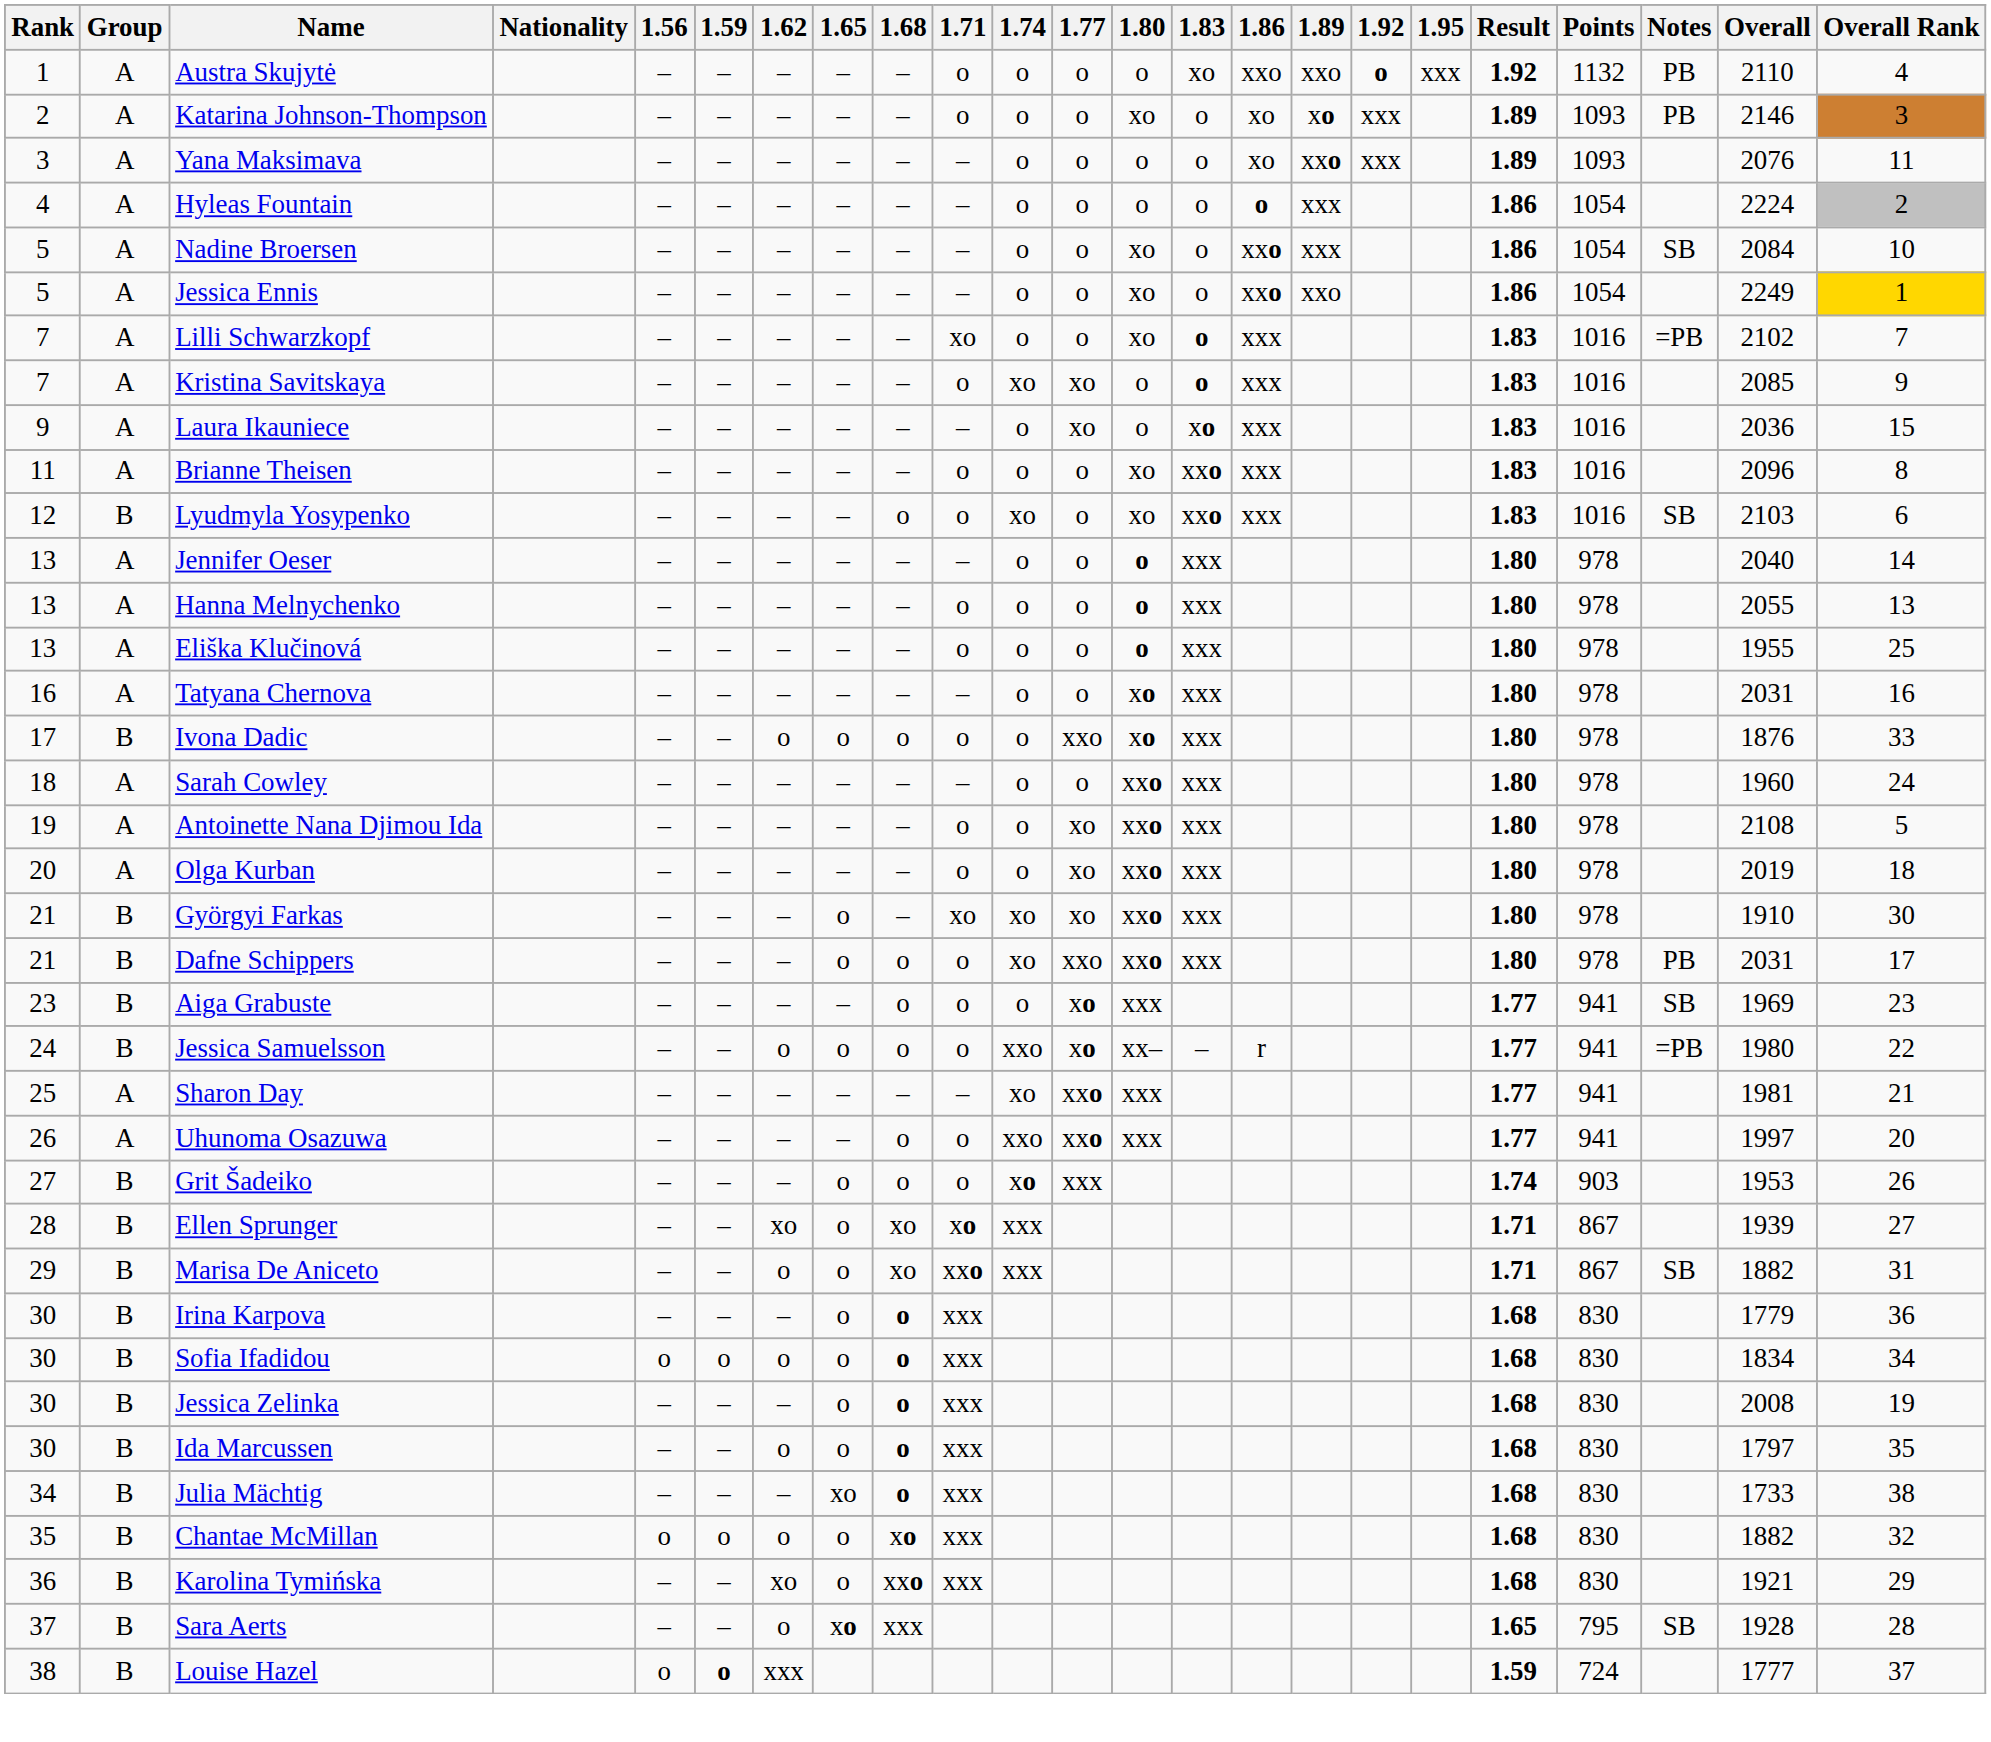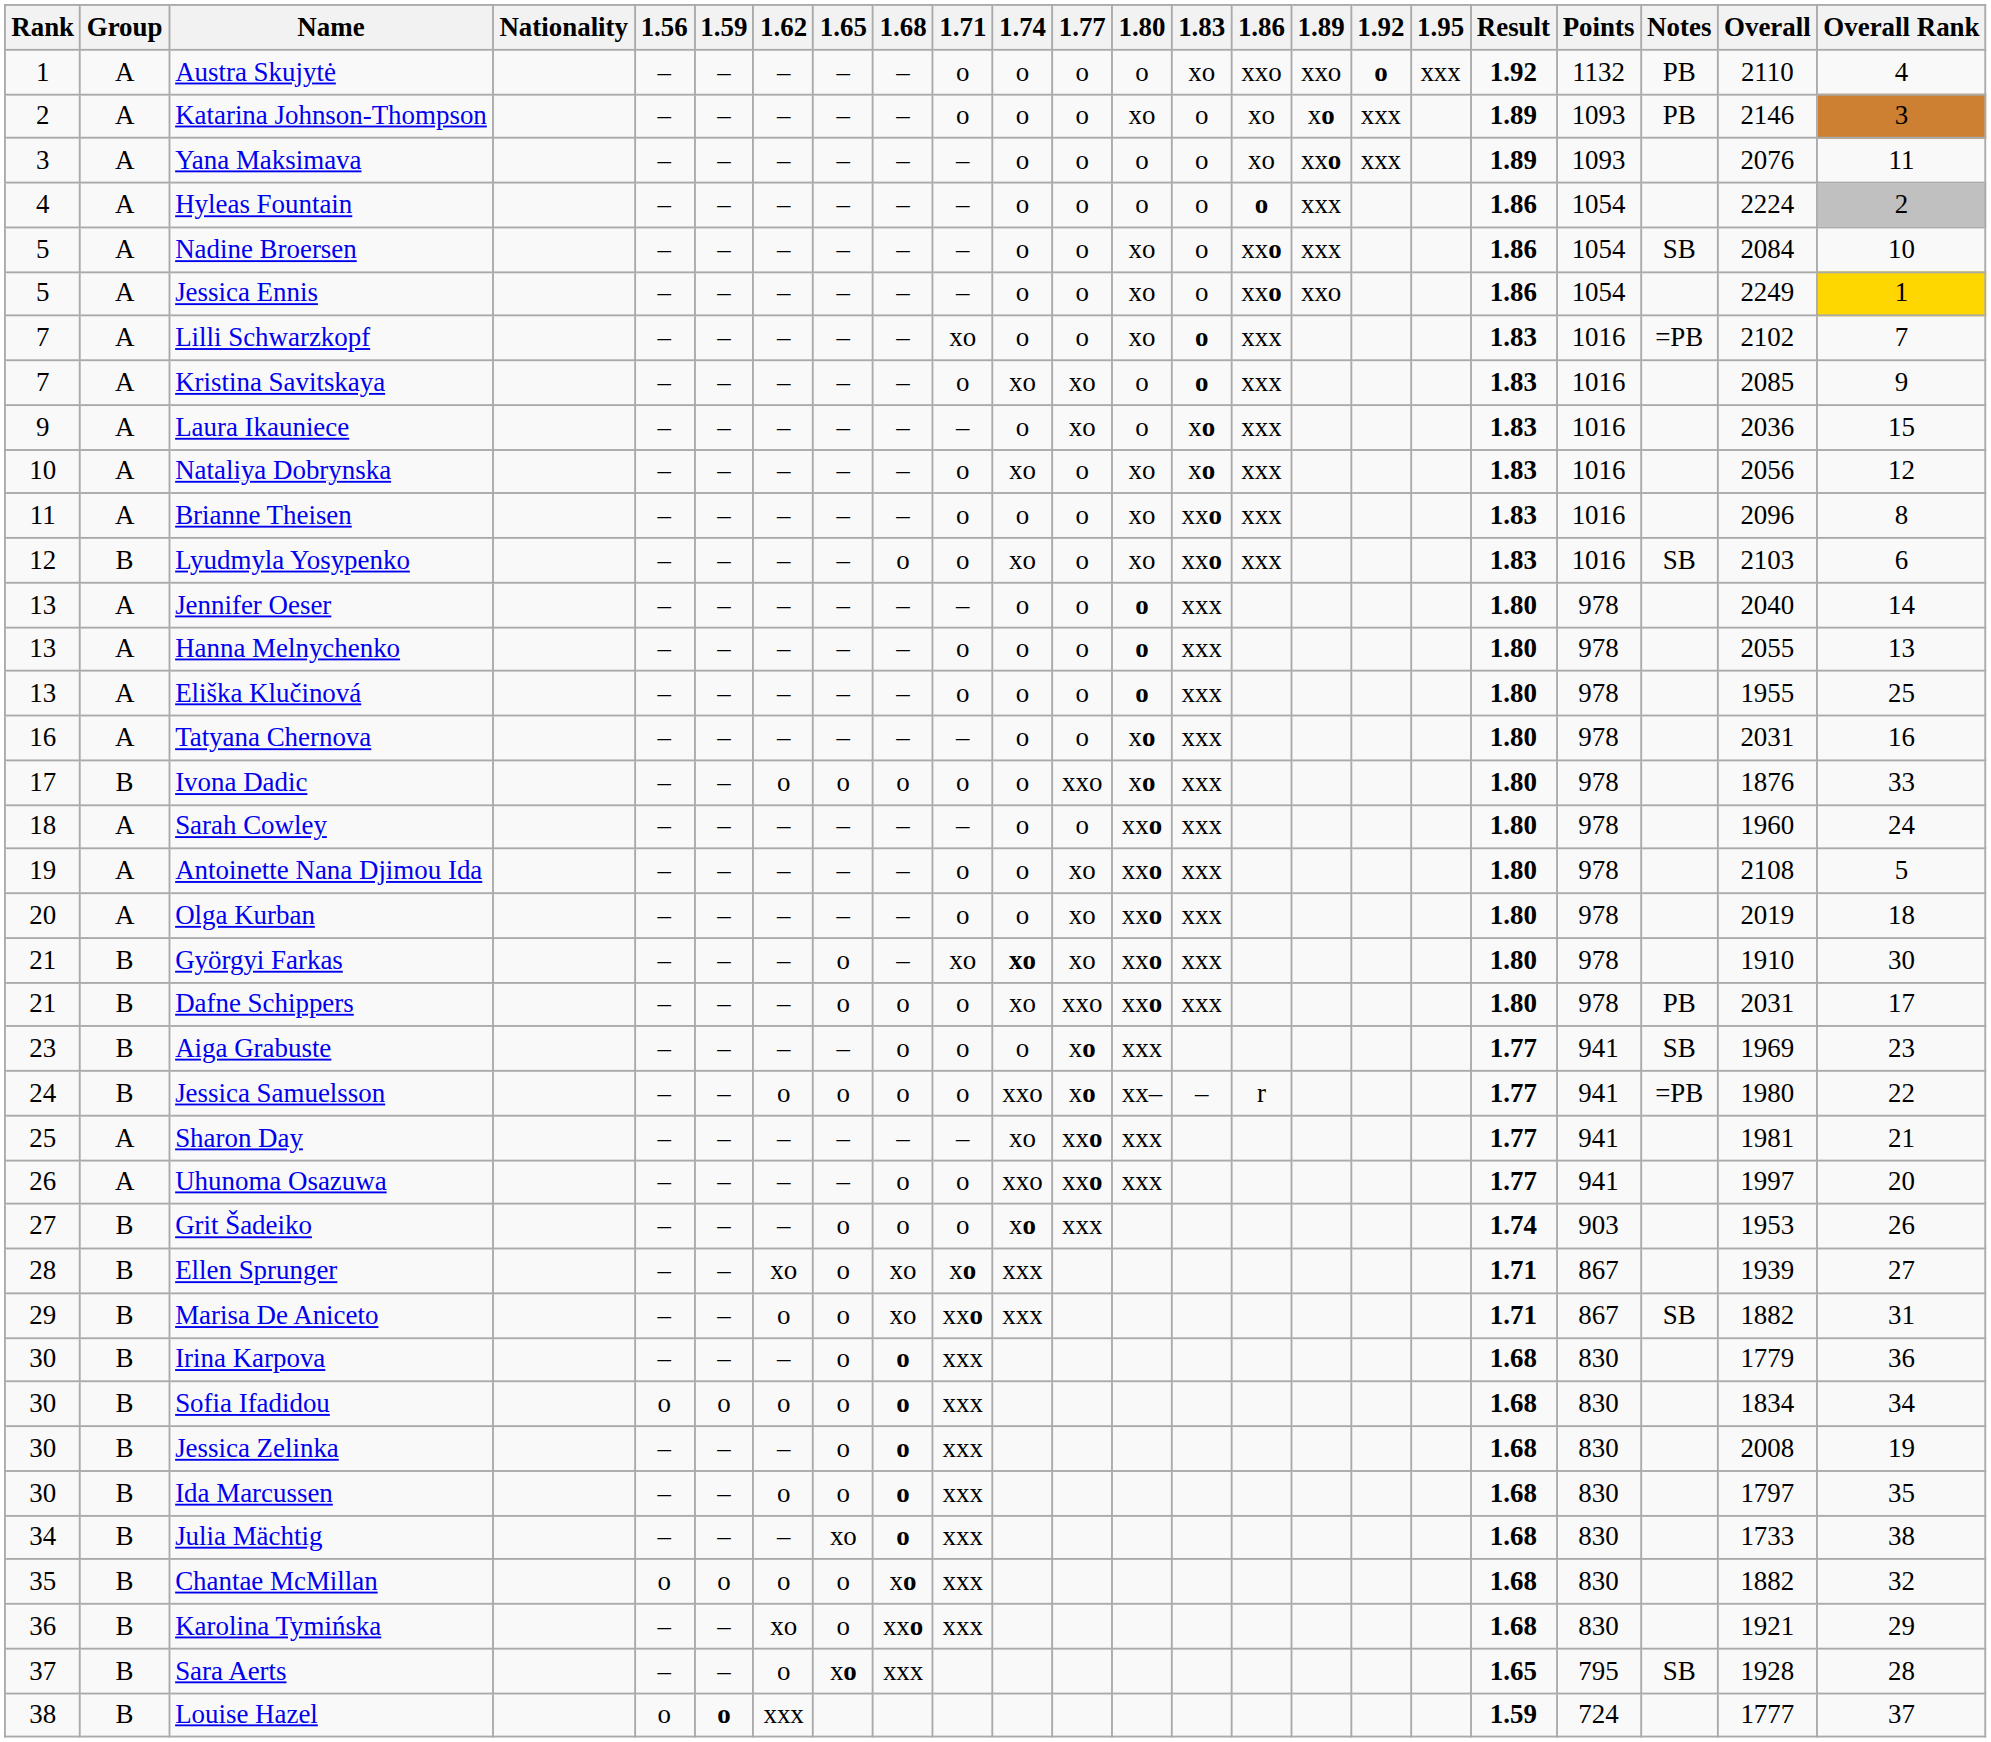+ row: 10 | A | Nataliya Dobrynska | – | – | – | – | – | o | xo | o | xo | xo | xxx | 1.83 | 1016 | 2056 | 12
Györgyi Farkas | 1.74: normal -> bold
